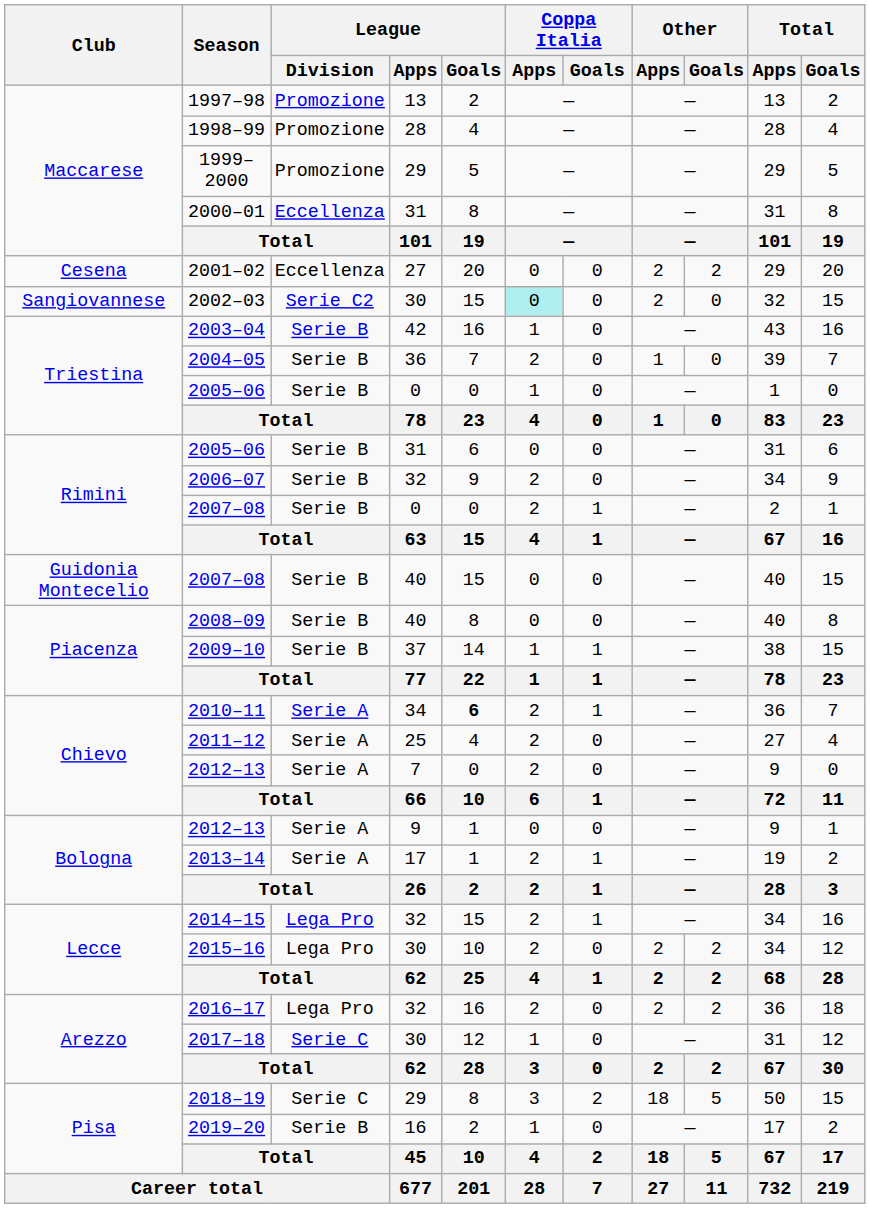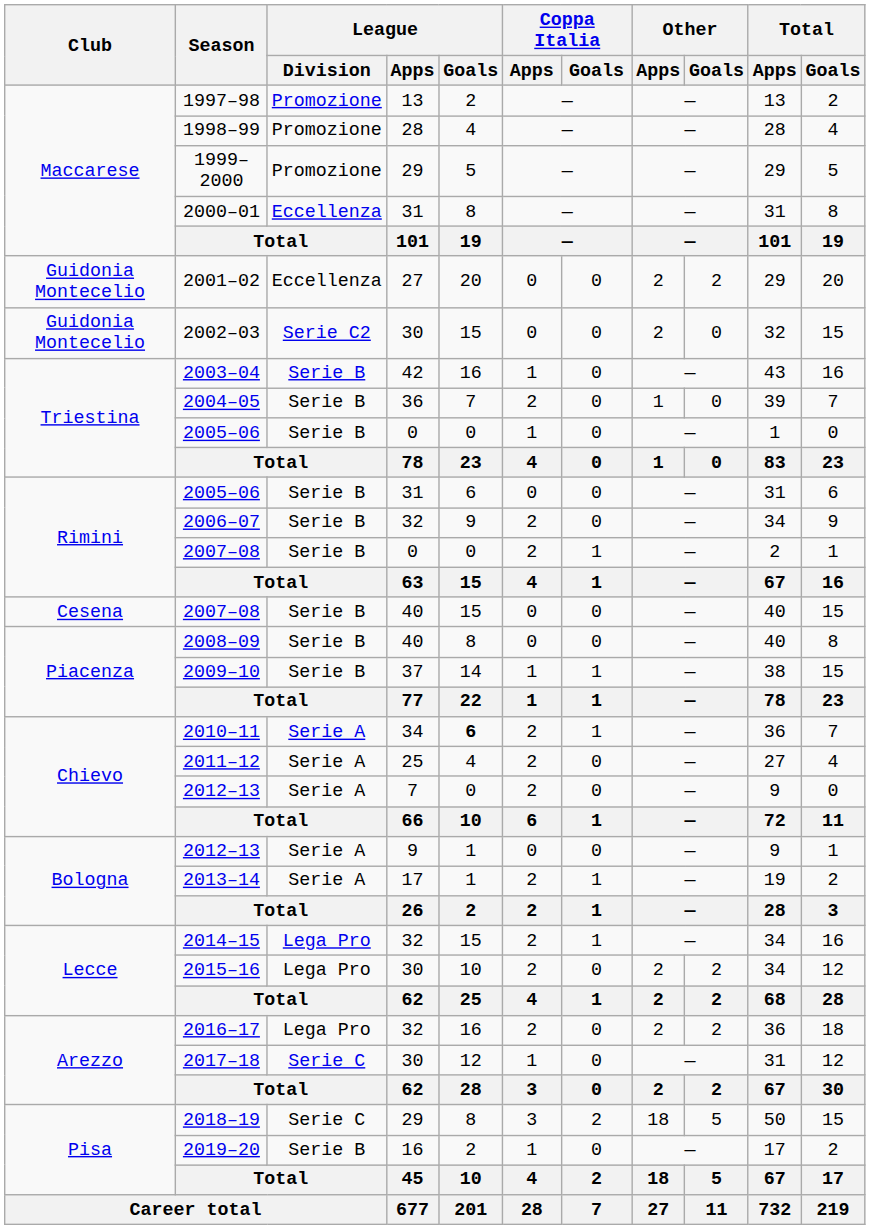2001–02 | Club: Cesena -> Guidonia Montecelio
2002–03 | Club: Sangiovannese -> Guidonia Montecelio
2002–03 | Coppa Italia / Apps: paleturquoise background -> no background
2007–08 / 40 | Club: Guidonia Montecelio -> Cesena
